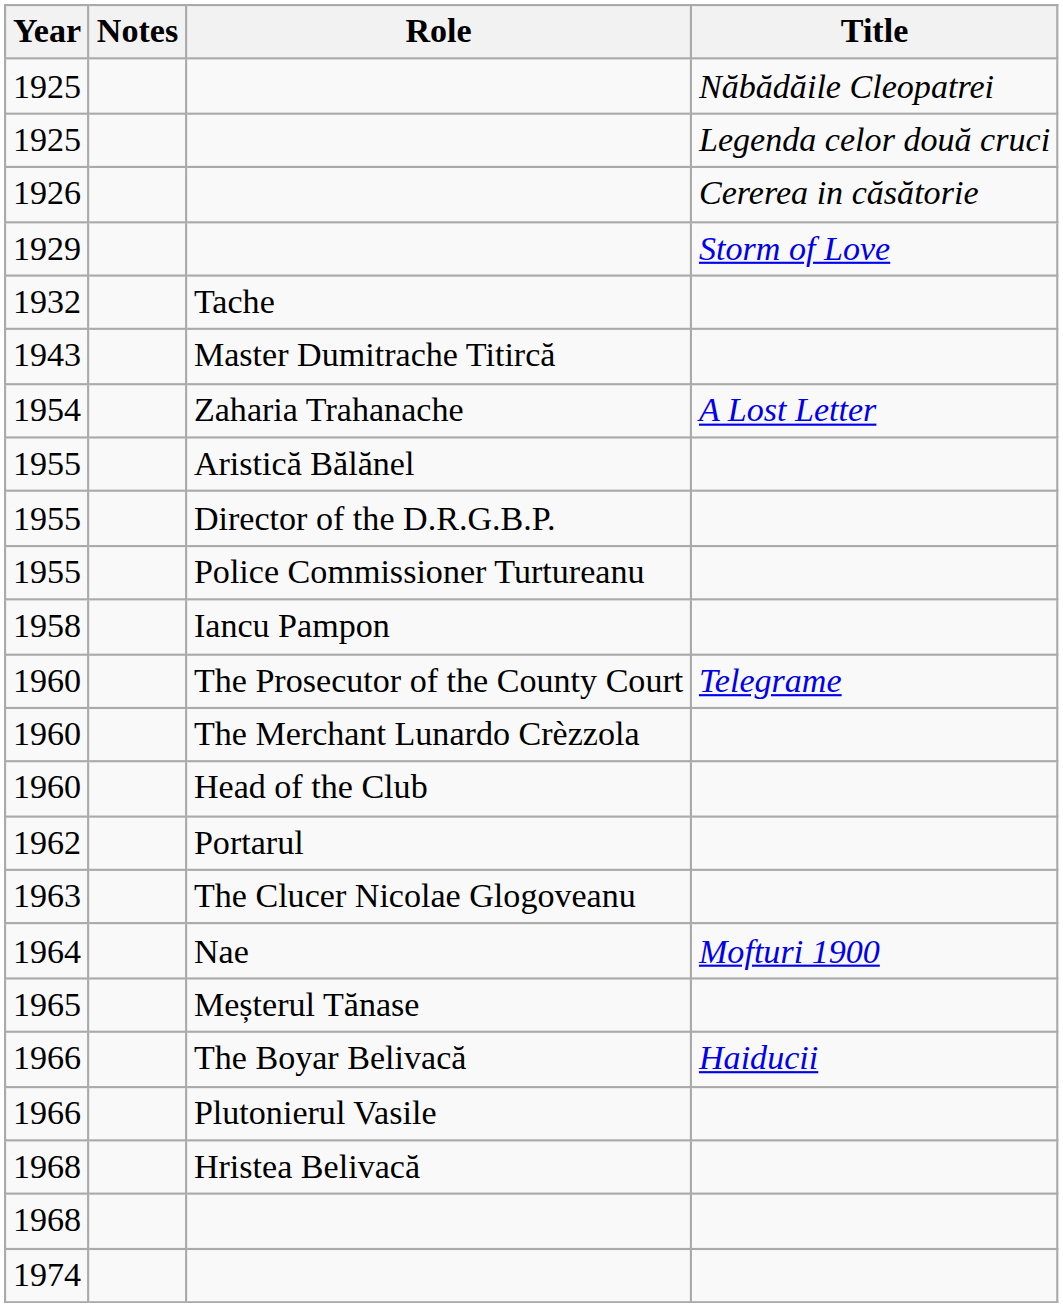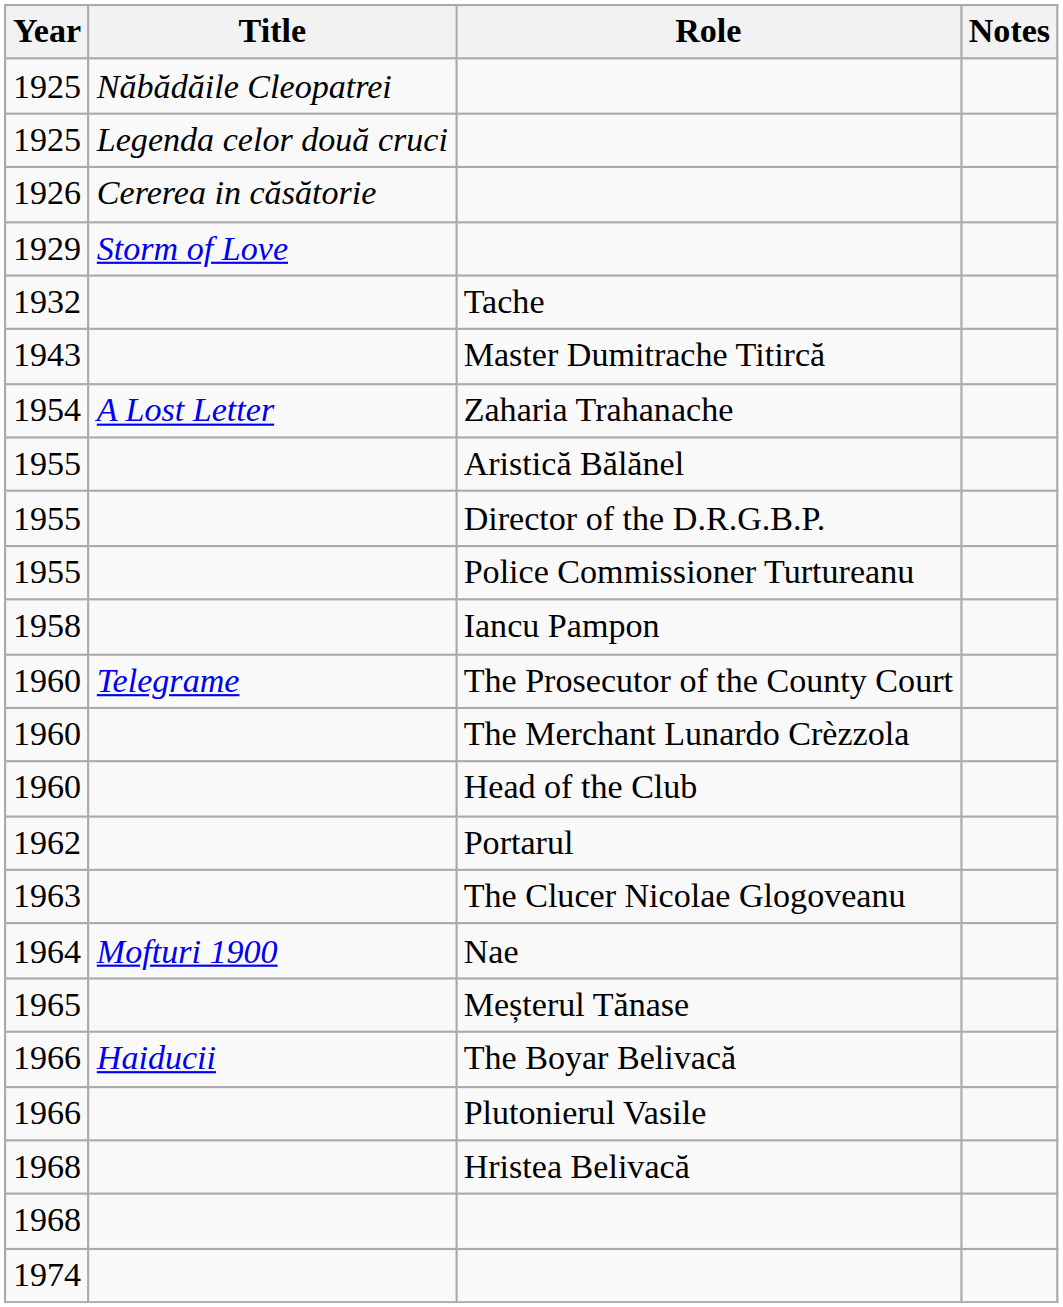columns swapped: Title <-> Notes
